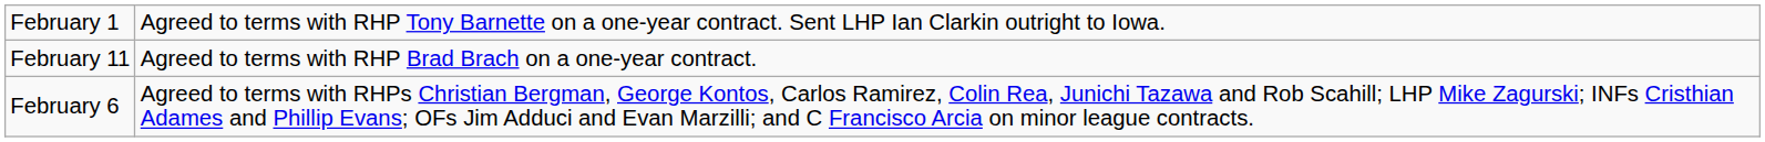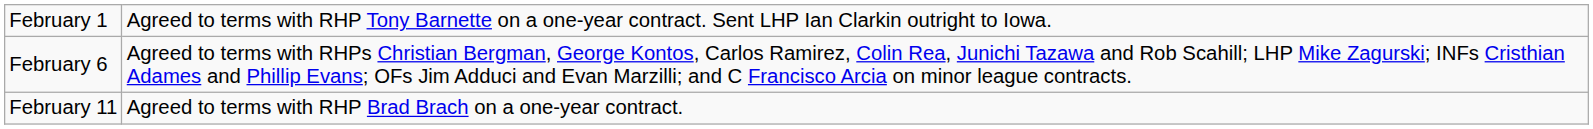rows swapped: February 6 <-> February 11
